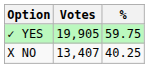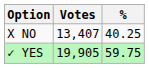rows swapped: ✓ YES <-> X NO
